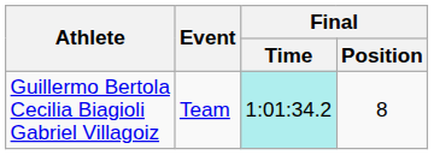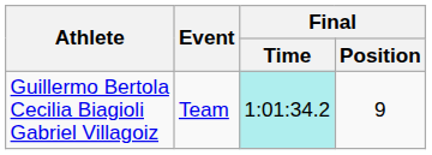Guillermo Bertola Cecilia Biagioli Gabriel Villagoiz | Final / Position: 8 -> 9
